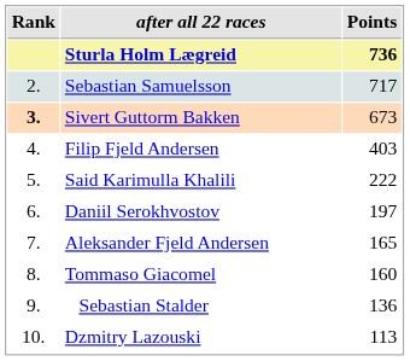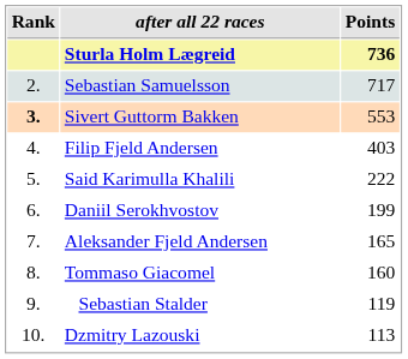Sivert Guttorm Bakken | Points: 673 -> 553
Daniil Serokhvostov | Points: 197 -> 199
Sebastian Stalder | Points: 136 -> 119
